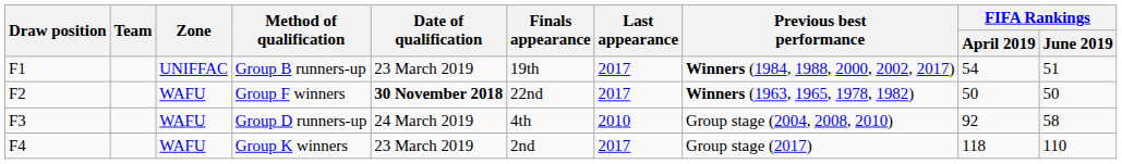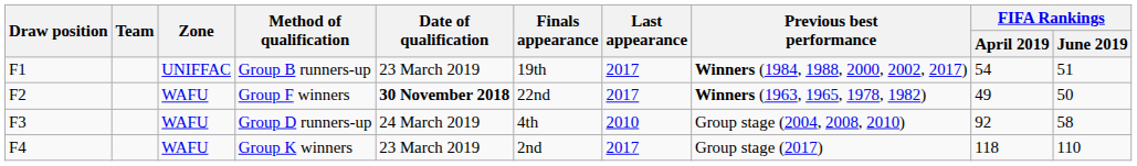Group F winners | FIFA Rankings / April 2019: 50 -> 49
